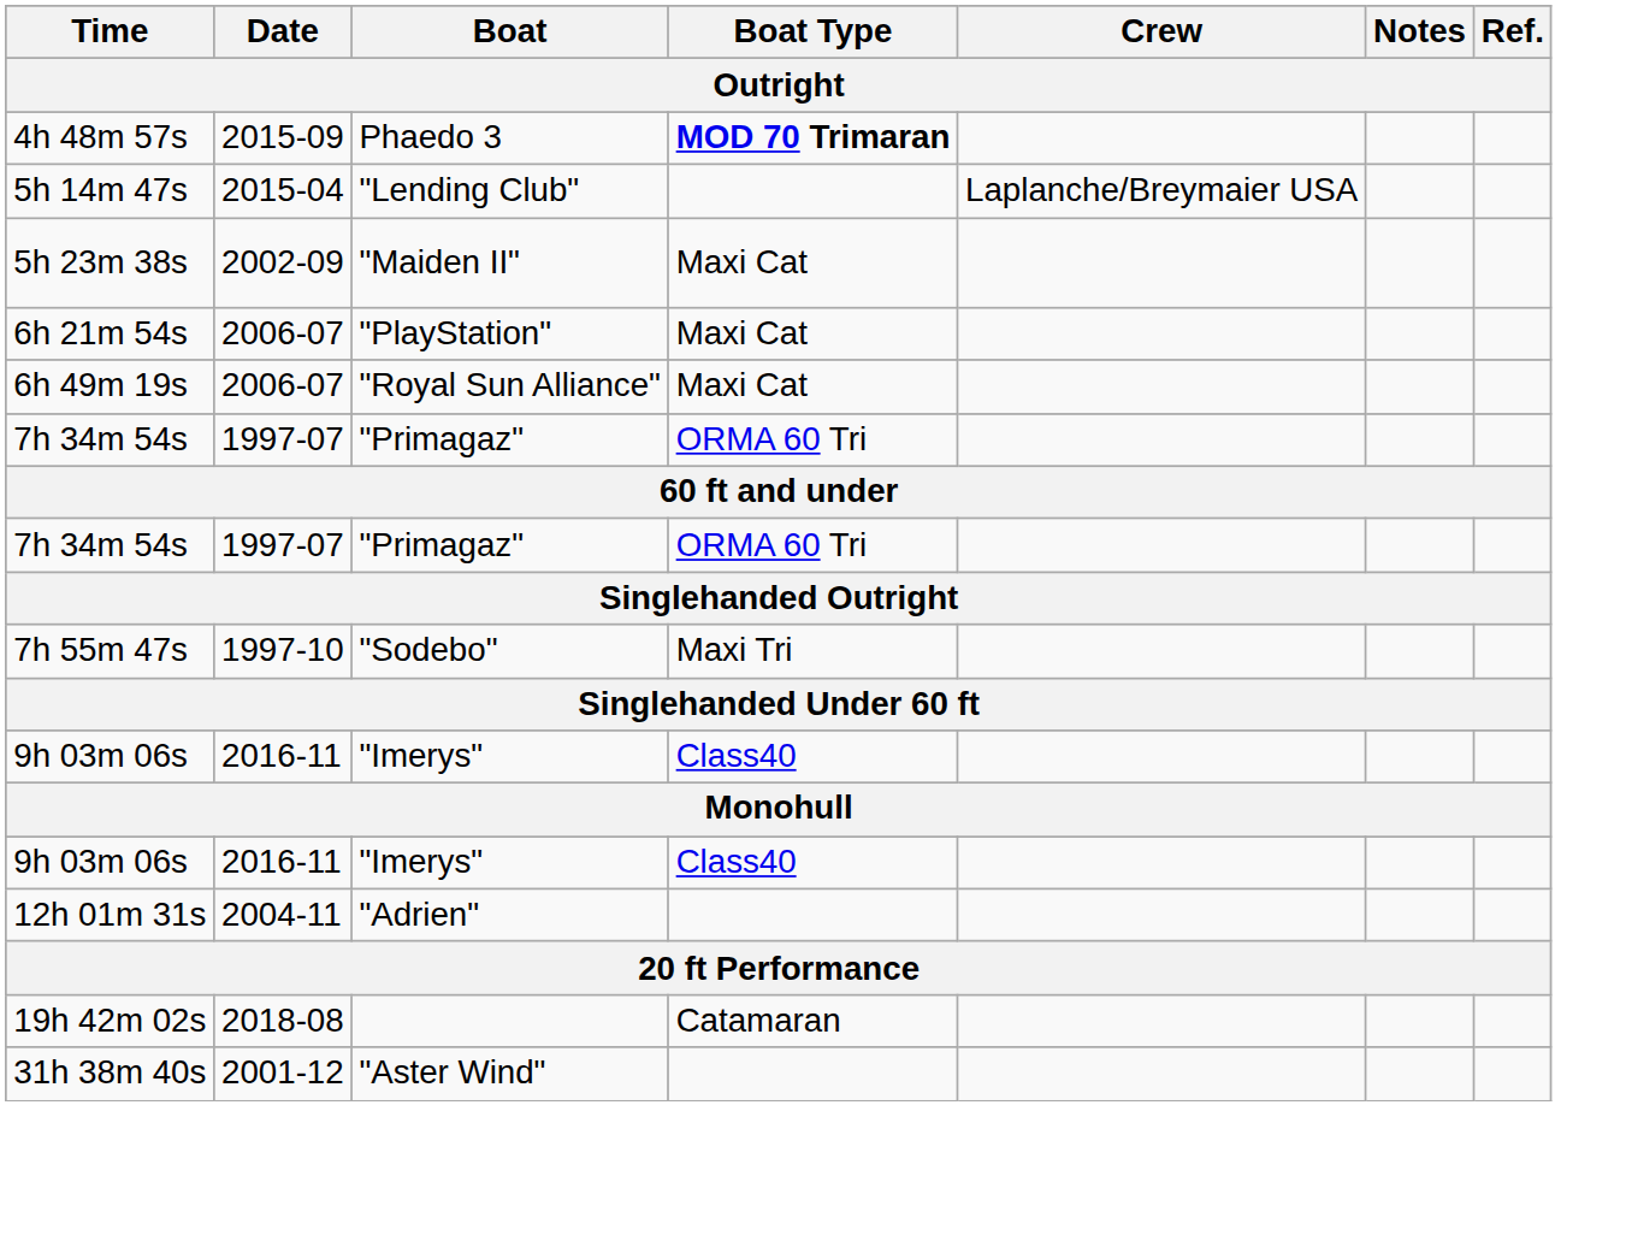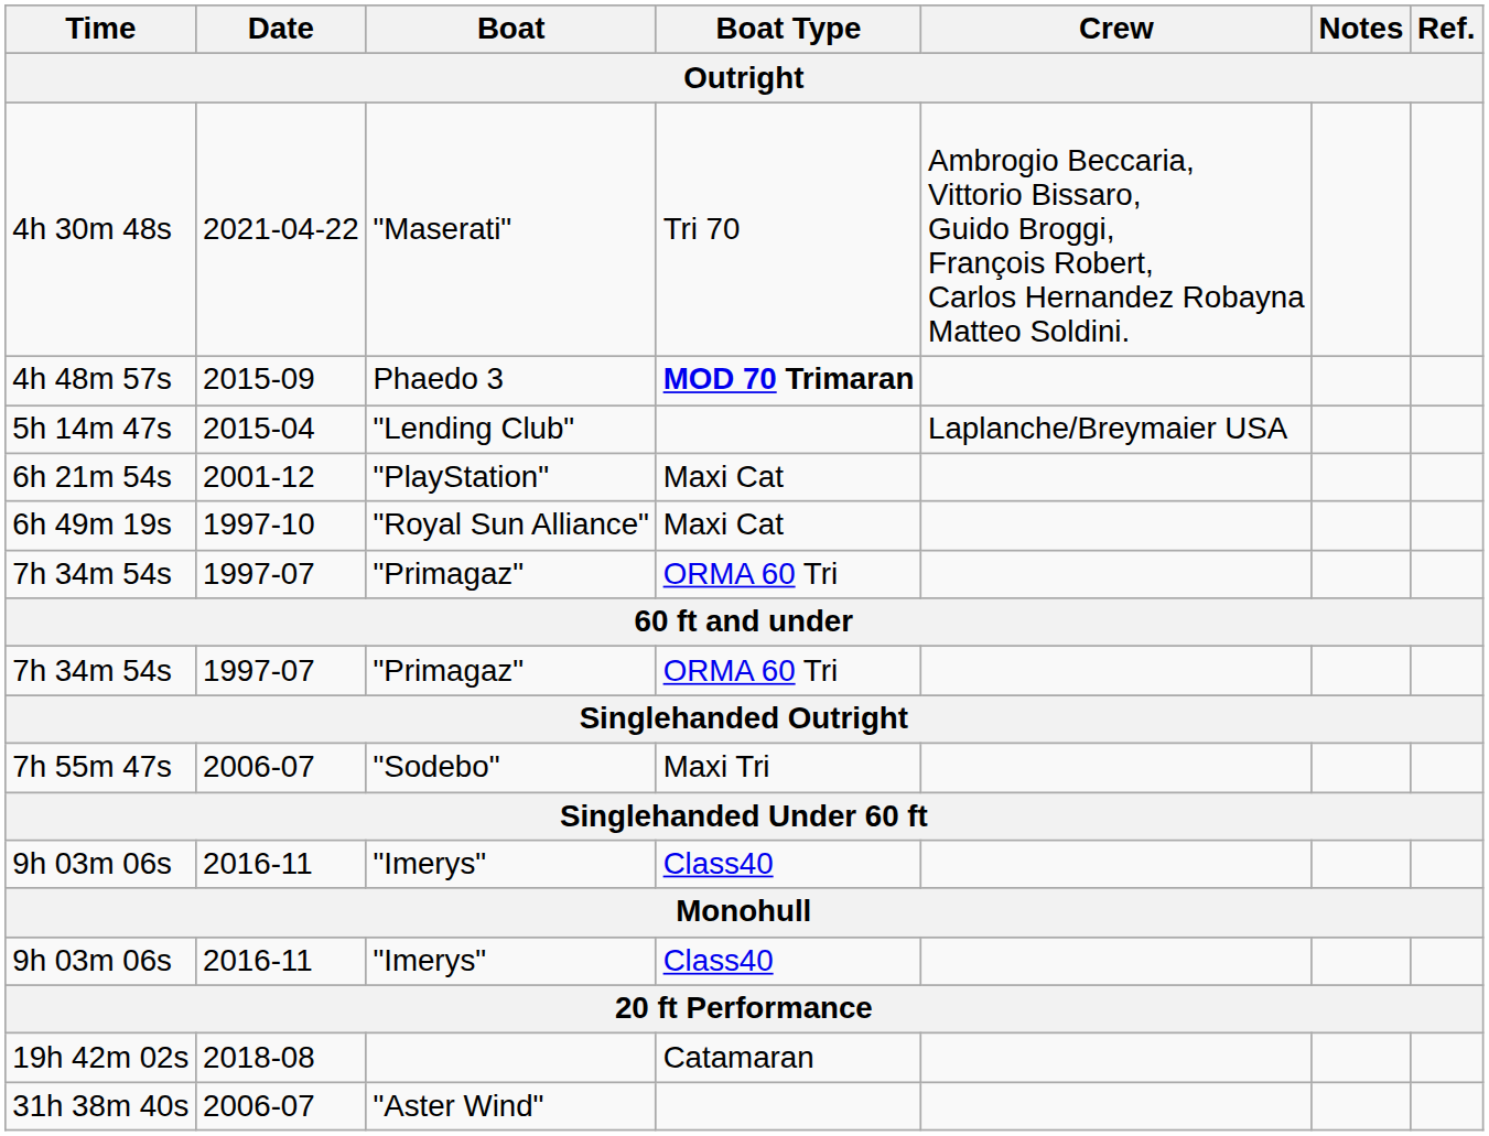+ row: 4h 30m 48s | 2021-04-22 | "Maserati" | Tri 70 | Ambrogio Beccaria, Vittorio Bissaro, Guido Broggi, François Robert, Carlos Hernandez Robayna Matteo Soldini.
- row: 5h 23m 38s | 2002-09 | "Maiden II" | Maxi Cat
6h 21m 54s | Date: 2006-07 -> 2001-12
6h 49m 19s | Date: 2006-07 -> 1997-10
7h 55m 47s | Date: 1997-10 -> 2006-07
- row: 12h 01m 31s | 2004-11 | "Adrien"
31h 38m 40s | Date: 2001-12 -> 2006-07
